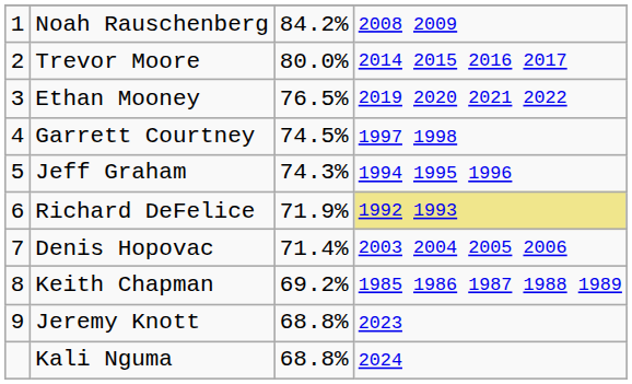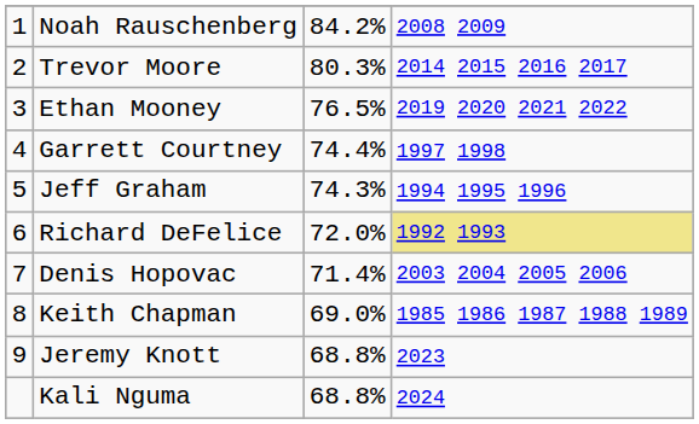Trevor Moore | column 3: 80.0% -> 80.3%
Garrett Courtney | column 3: 74.5% -> 74.4%
Richard DeFelice | column 3: 71.9% -> 72.0%
Keith Chapman | column 3: 69.2% -> 69.0%
